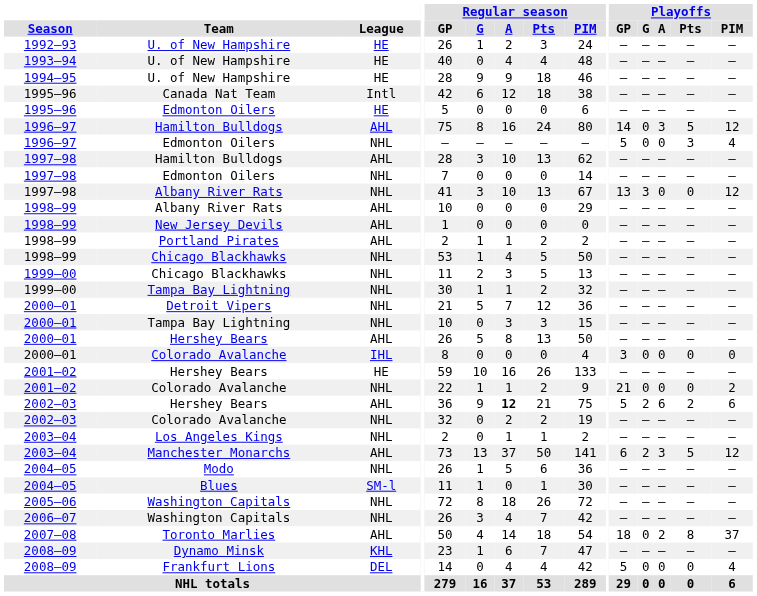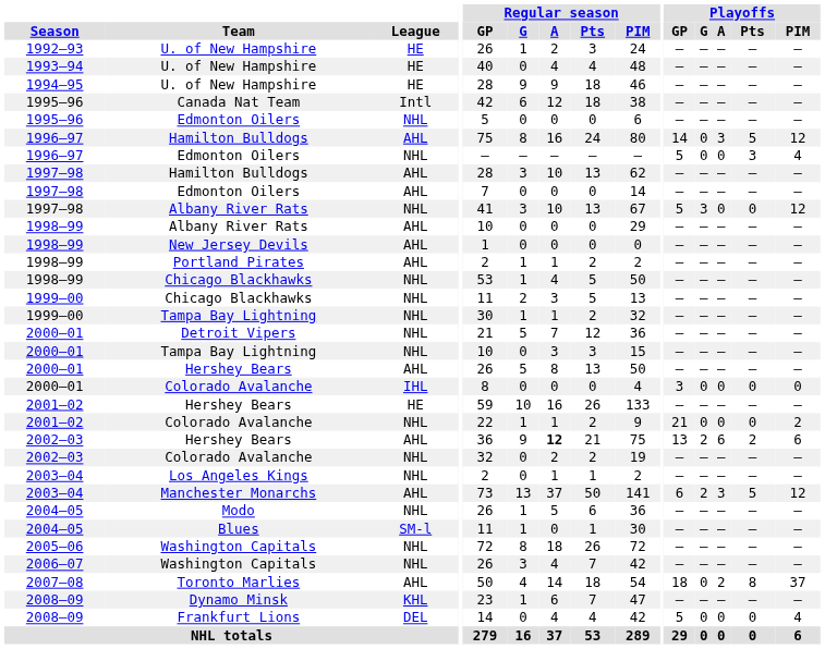1995–96 / Edmonton Oilers | League: HE -> NHL
1997–98 / Edmonton Oilers | League: NHL -> AHL
1997–98 / Albany River Rats | Playoffs / GP: 13 -> 5
2002–03 / Hershey Bears | Playoffs / GP: 5 -> 13
